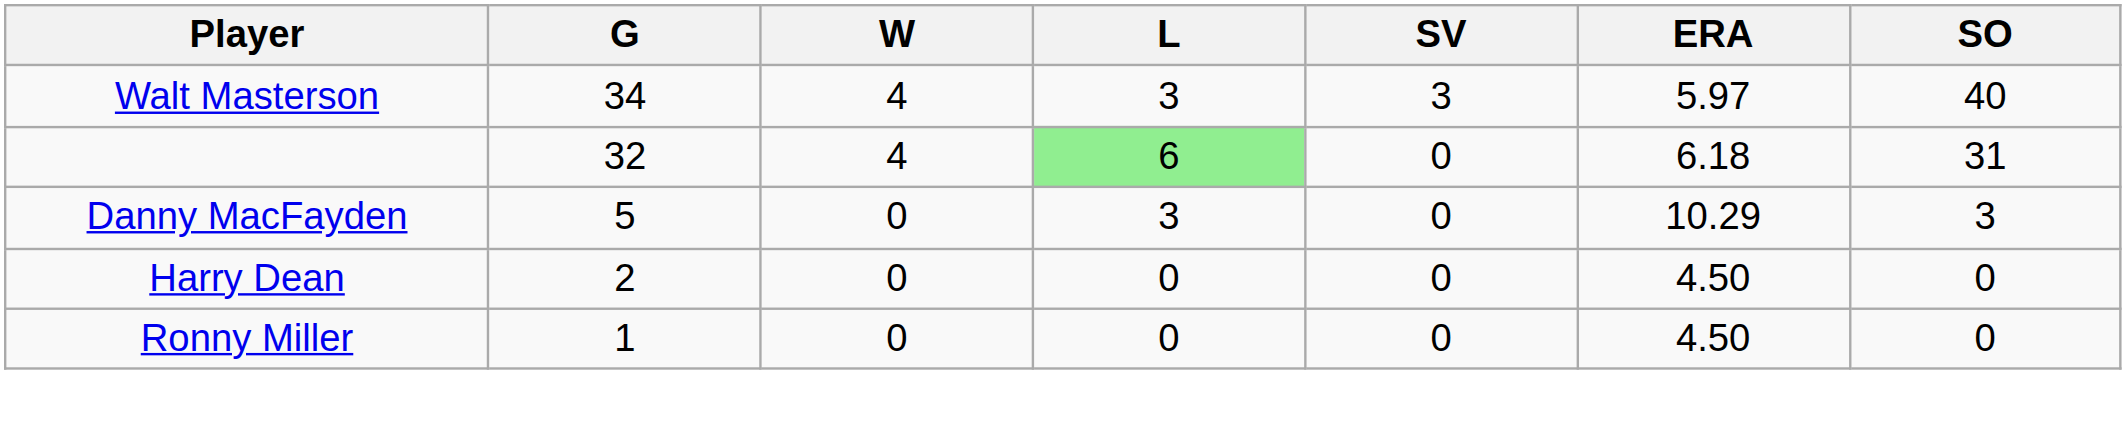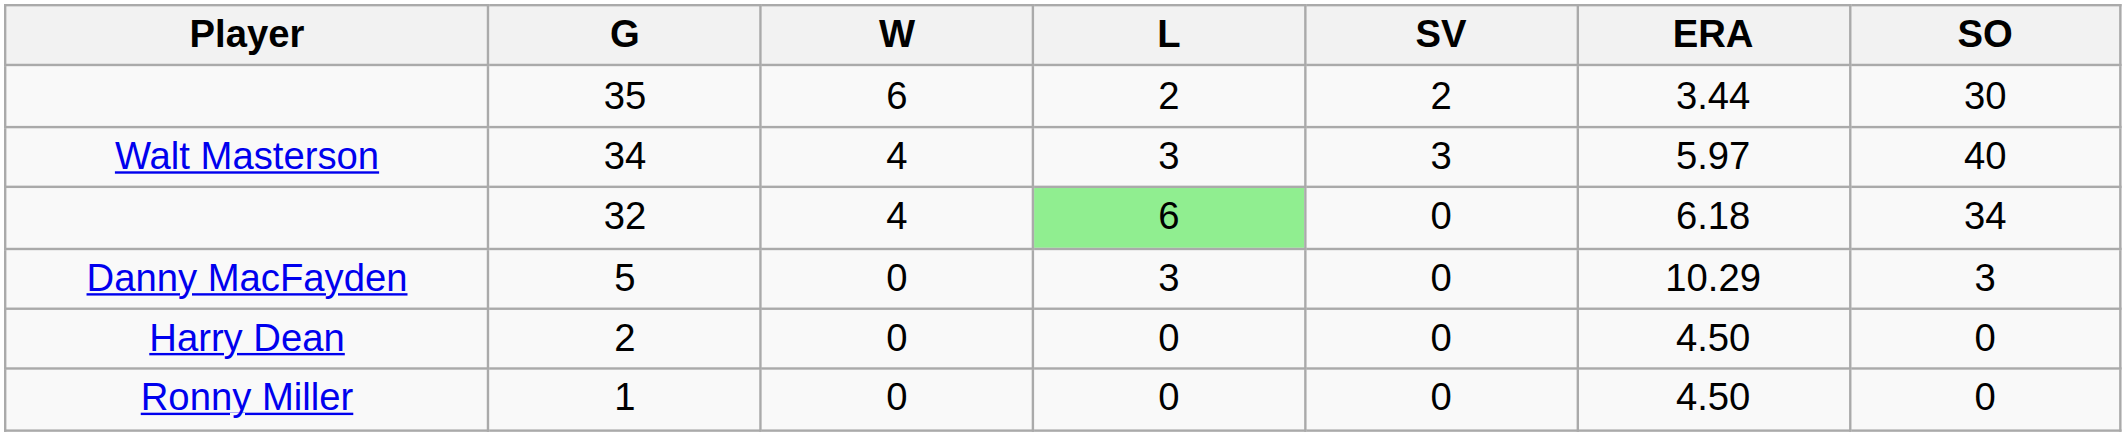+ row: 35 | 6 | 2 | 2 | 3.44 | 30
32 | SO: 31 -> 34
